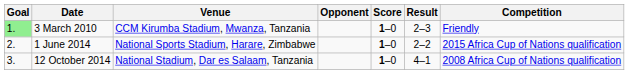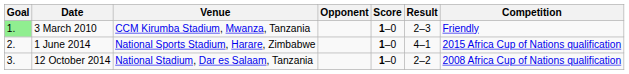1 June 2014 | Result: 2–2 -> 4–1
12 October 2014 | Result: 4–1 -> 2–2
